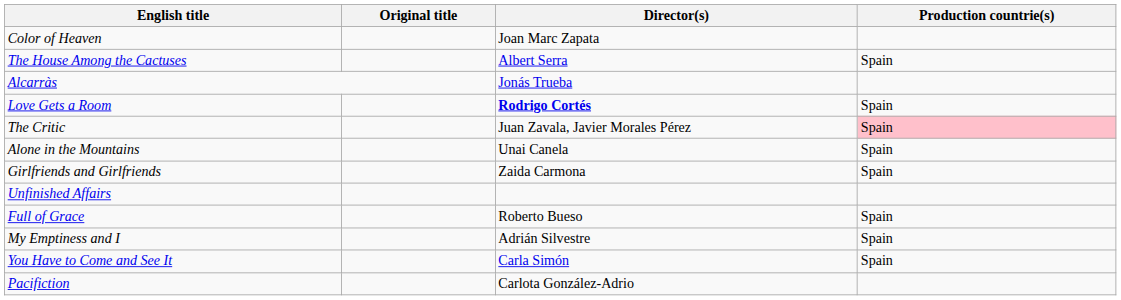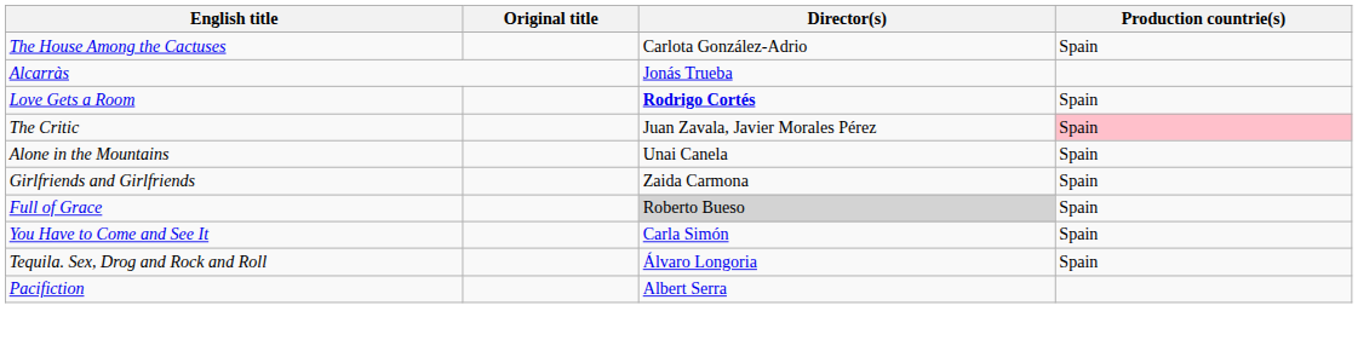- row: Color of Heaven | Joan Marc Zapata
The House Among the Cactuses | Director(s): Albert Serra -> Carlota González-Adrio
- row: Unfinished Affairs
Full of Grace | Director(s): no background -> lightgrey background
- row: My Emptiness and I | Adrián Silvestre | Spain
+ row: Tequila. Sex, Drog and Rock and Roll | Álvaro Longoria | Spain
Pacifiction | Director(s): Carlota González-Adrio -> Albert Serra
